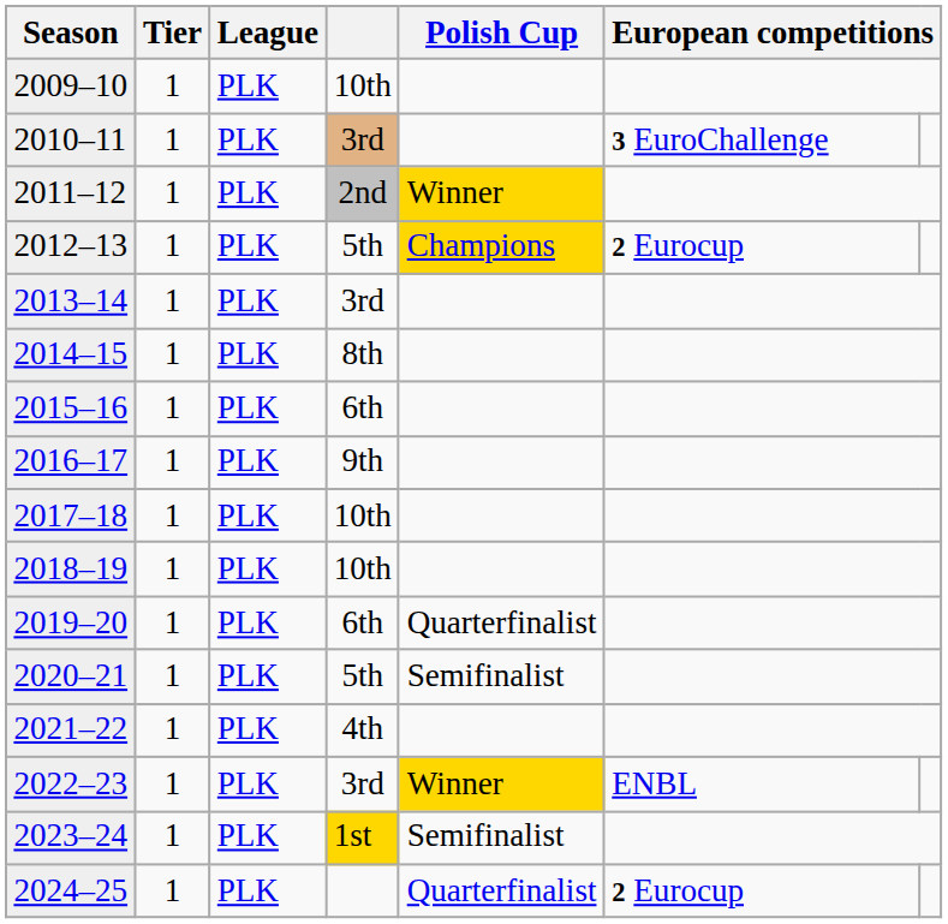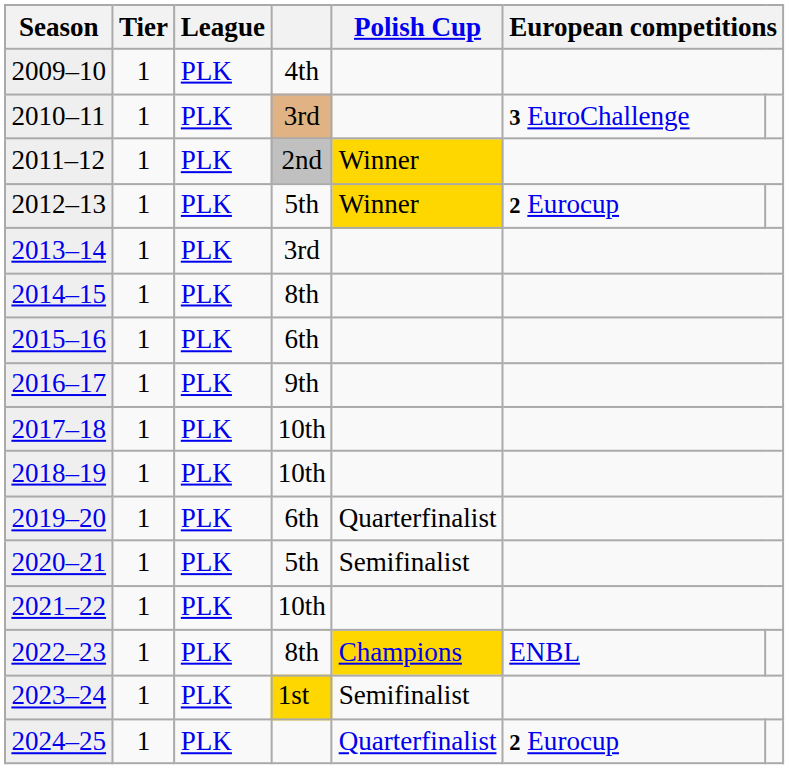2009–10 | column 4: 10th -> 4th
2012–13 | Polish Cup: Champions -> Winner
2021–22 | column 4: 4th -> 10th
2022–23 | column 4: 3rd -> 8th
2022–23 | Polish Cup: Winner -> Champions
